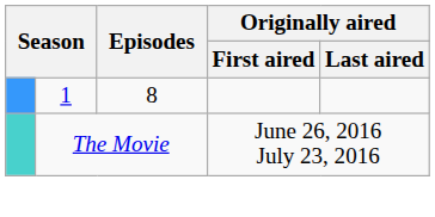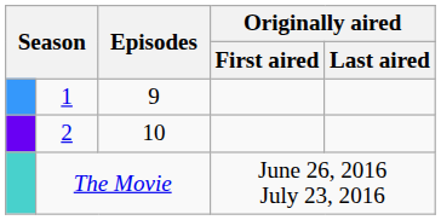1 | Episodes: 8 -> 9
+ row: 2 | 10
